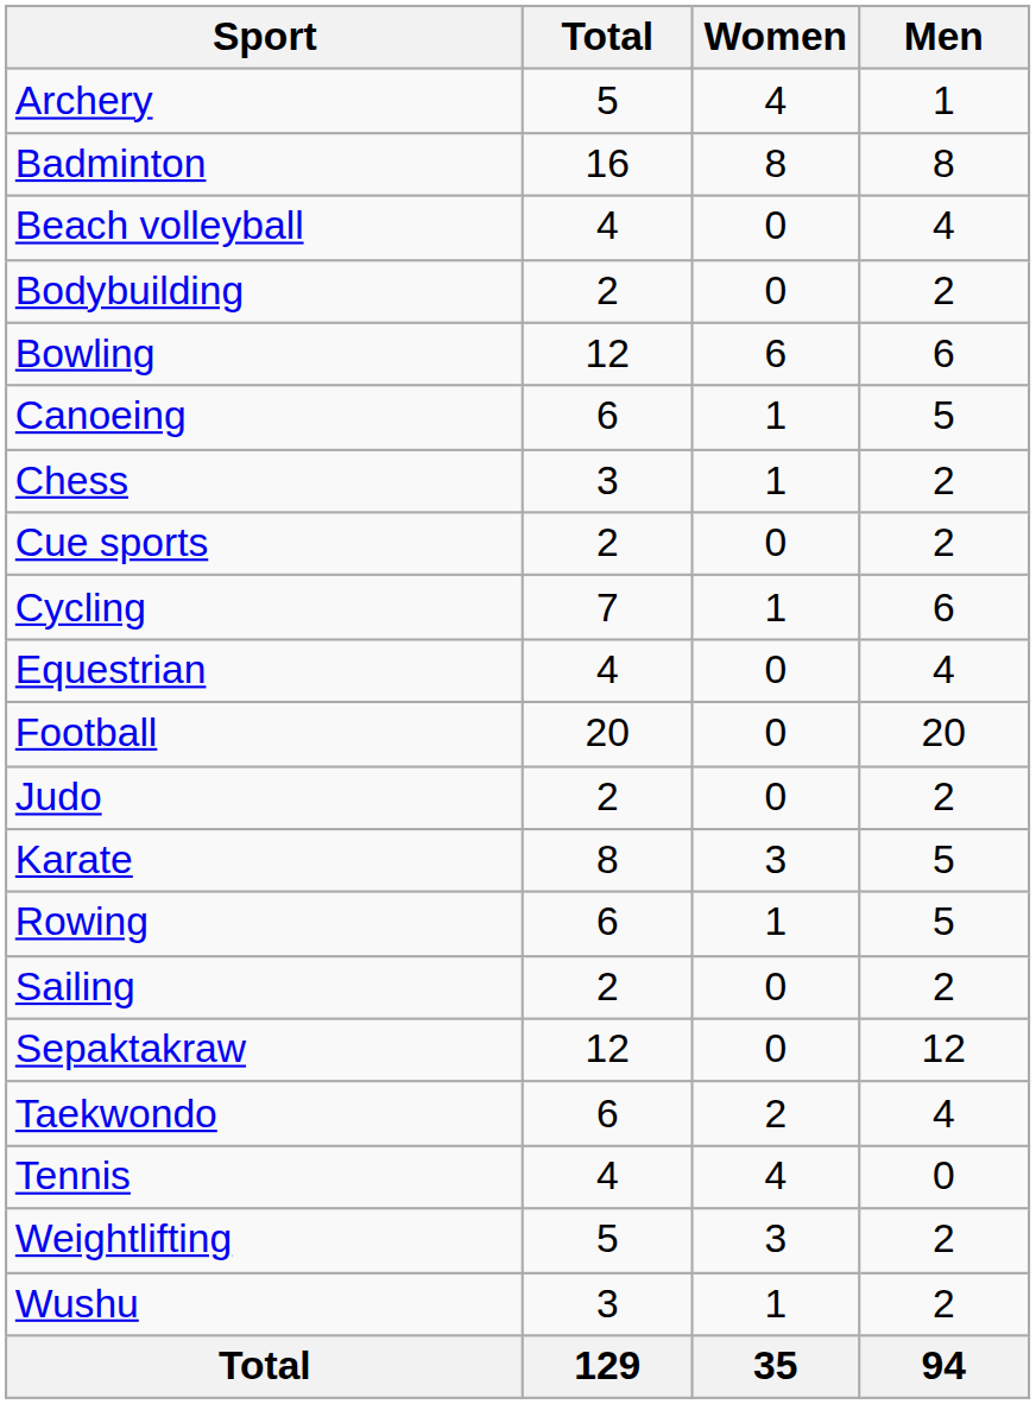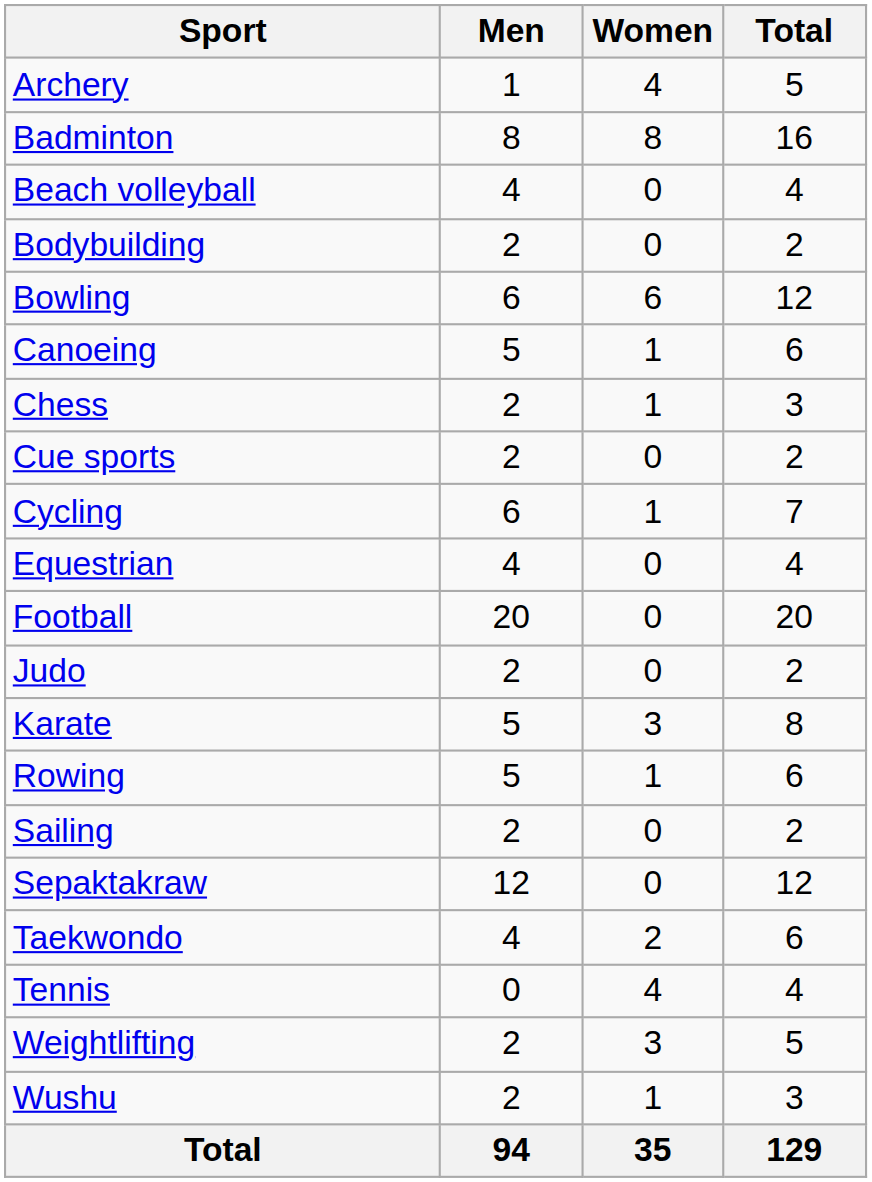columns swapped: Men <-> Total
